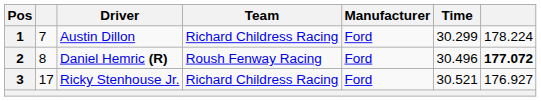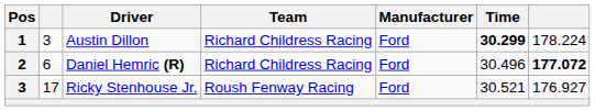Austin Dillon | column 2: 7 -> 3
Austin Dillon | Time: normal -> bold
Daniel Hemric (R) | column 2: 8 -> 6
Daniel Hemric (R) | Team: Roush Fenway Racing -> Richard Childress Racing
Ricky Stenhouse Jr. | Team: Richard Childress Racing -> Roush Fenway Racing
